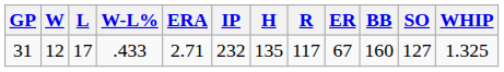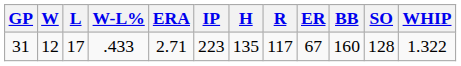31 | IP: 232 -> 223
31 | SO: 127 -> 128
31 | WHIP: 1.325 -> 1.322
